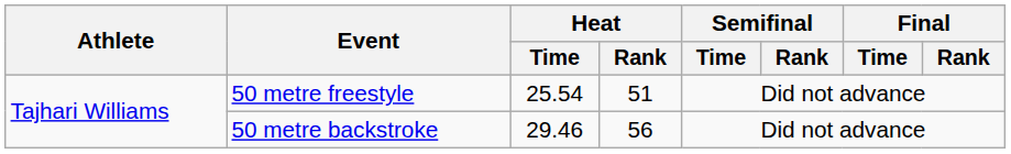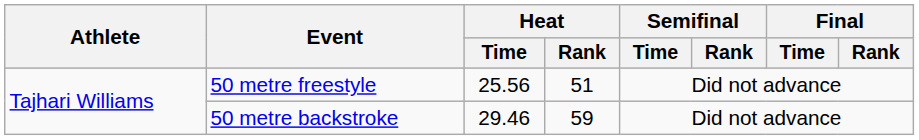50 metre freestyle | Heat / Time: 25.54 -> 25.56
50 metre backstroke | Heat / Rank: 56 -> 59
